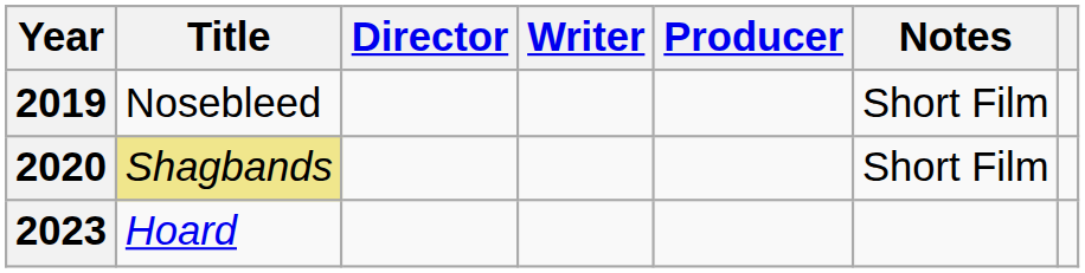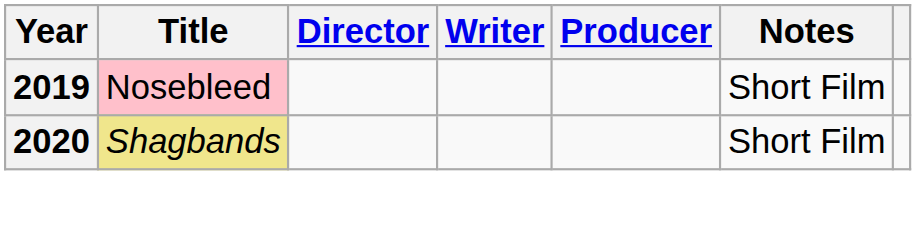2019 | Title: no background -> pink background
- row: 2023 | Hoard
